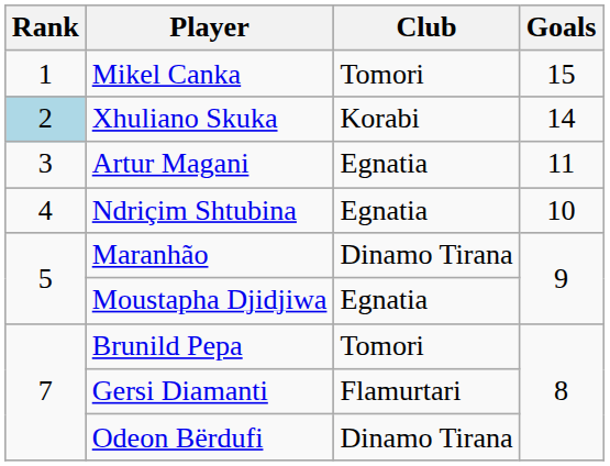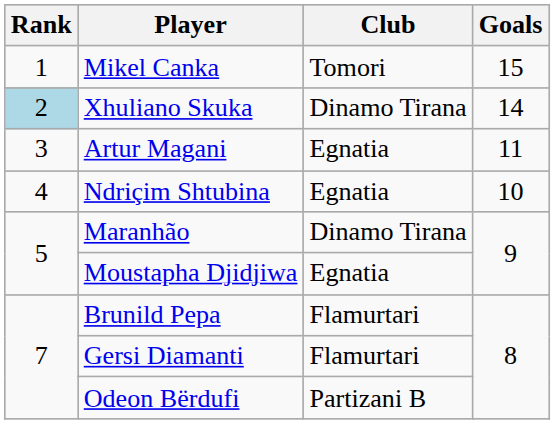Xhuliano Skuka | Club: Korabi -> Dinamo Tirana
Brunild Pepa | Club: Tomori -> Flamurtari
Odeon Bërdufi | Club: Dinamo Tirana -> Partizani B
